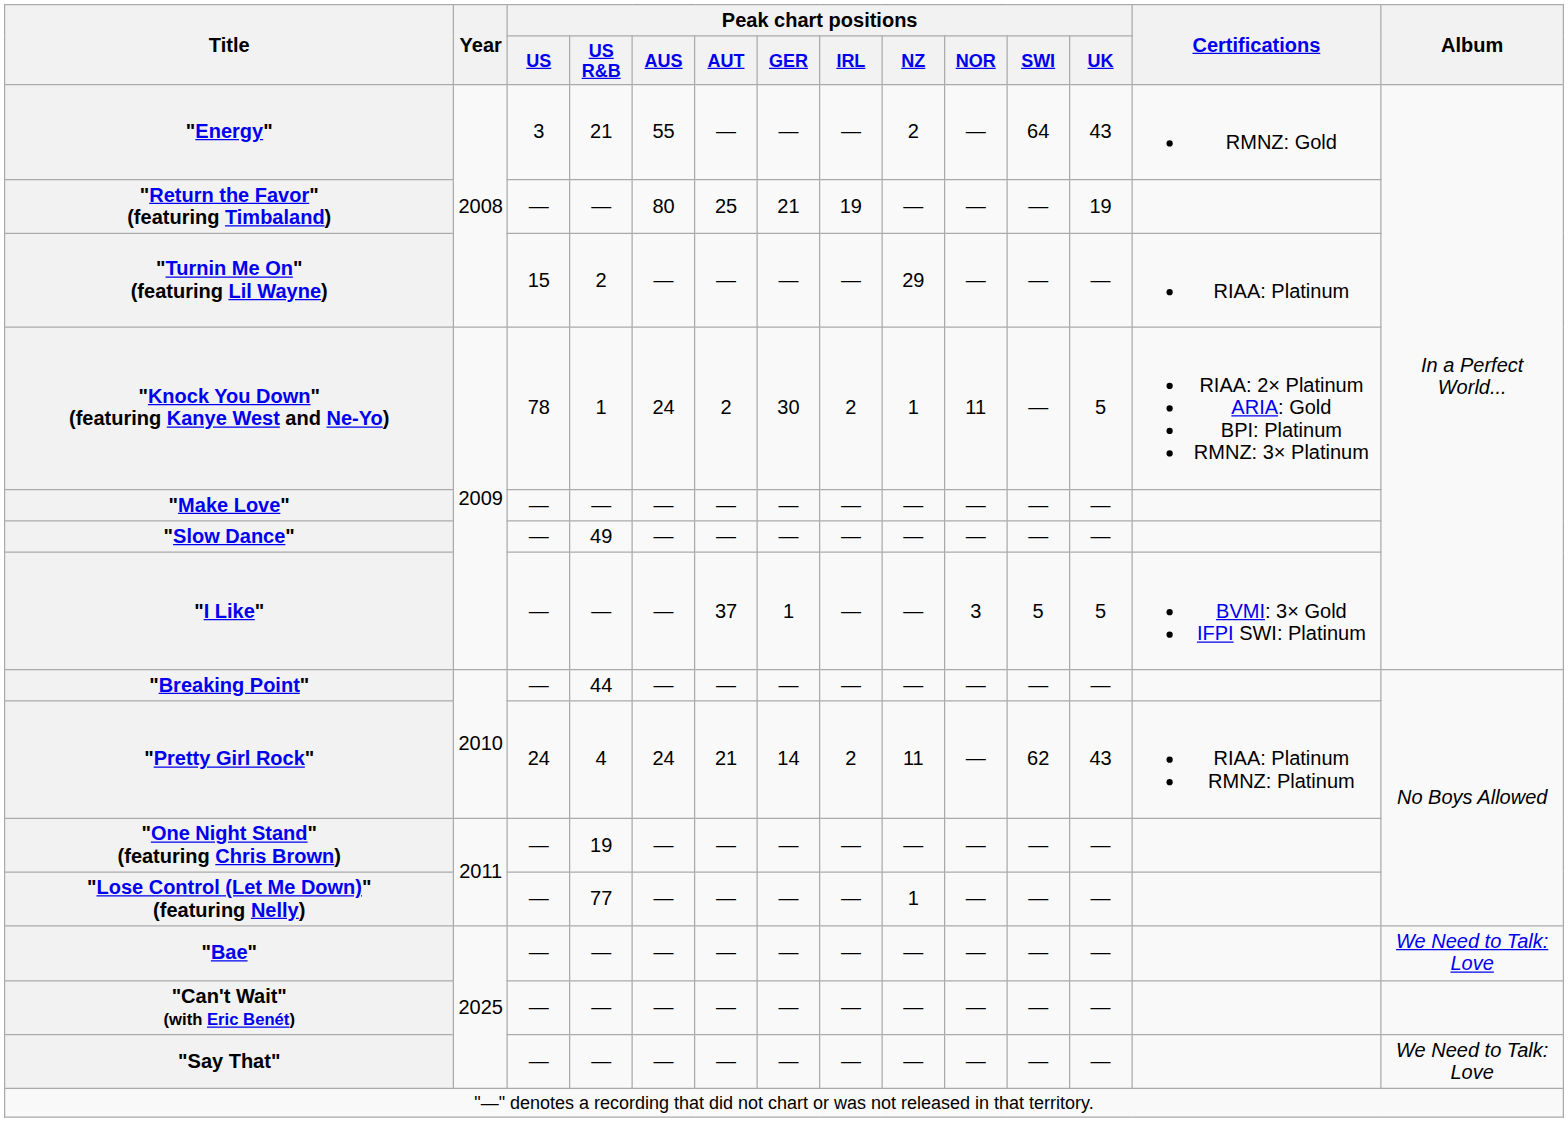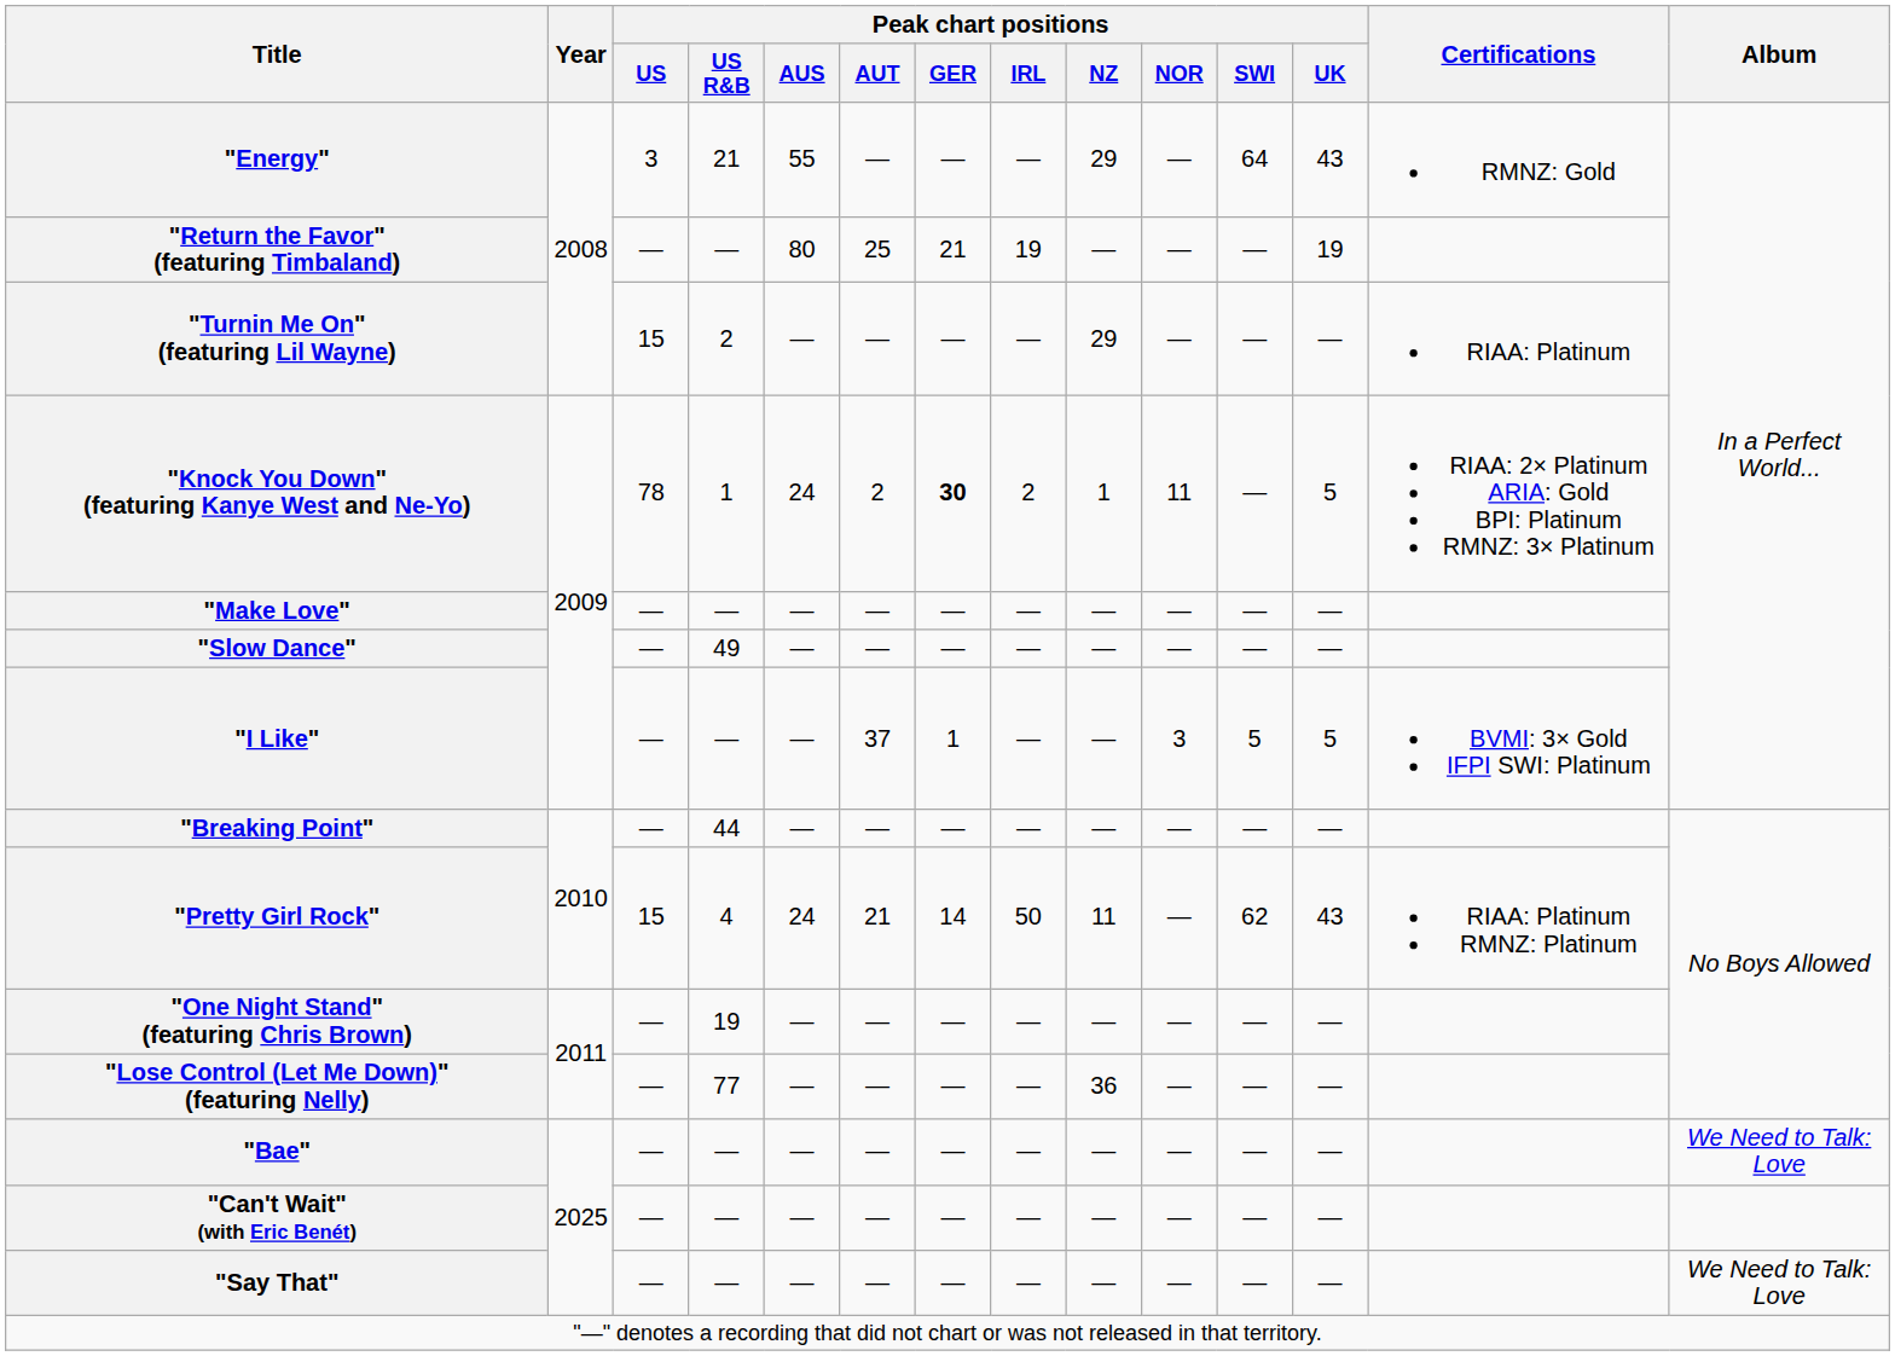"Energy" | Peak chart positions / NZ: 2 -> 29
"Knock You Down" (featuring Kanye West and Ne-Yo) | Peak chart positions / GER: normal -> bold
"Pretty Girl Rock" | Peak chart positions / US: 24 -> 15
"Pretty Girl Rock" | Peak chart positions / IRL: 2 -> 50
"Lose Control (Let Me Down)" (featuring Nelly) | Peak chart positions / NZ: 1 -> 36
